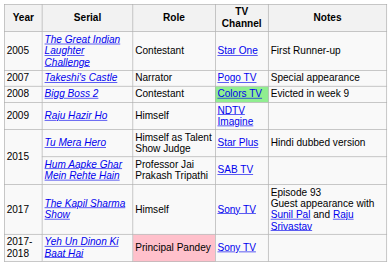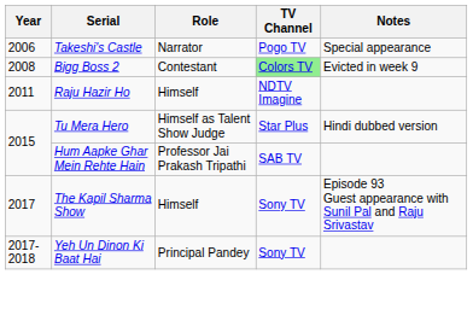- row: 2005 | The Great Indian Laughter Challenge | Contestant | Star One | First Runner-up
Takeshi's Castle | Year: 2007 -> 2006
Raju Hazir Ho | Year: 2009 -> 2011
Yeh Un Dinon Ki Baat Hai | Role: pink background -> no background
